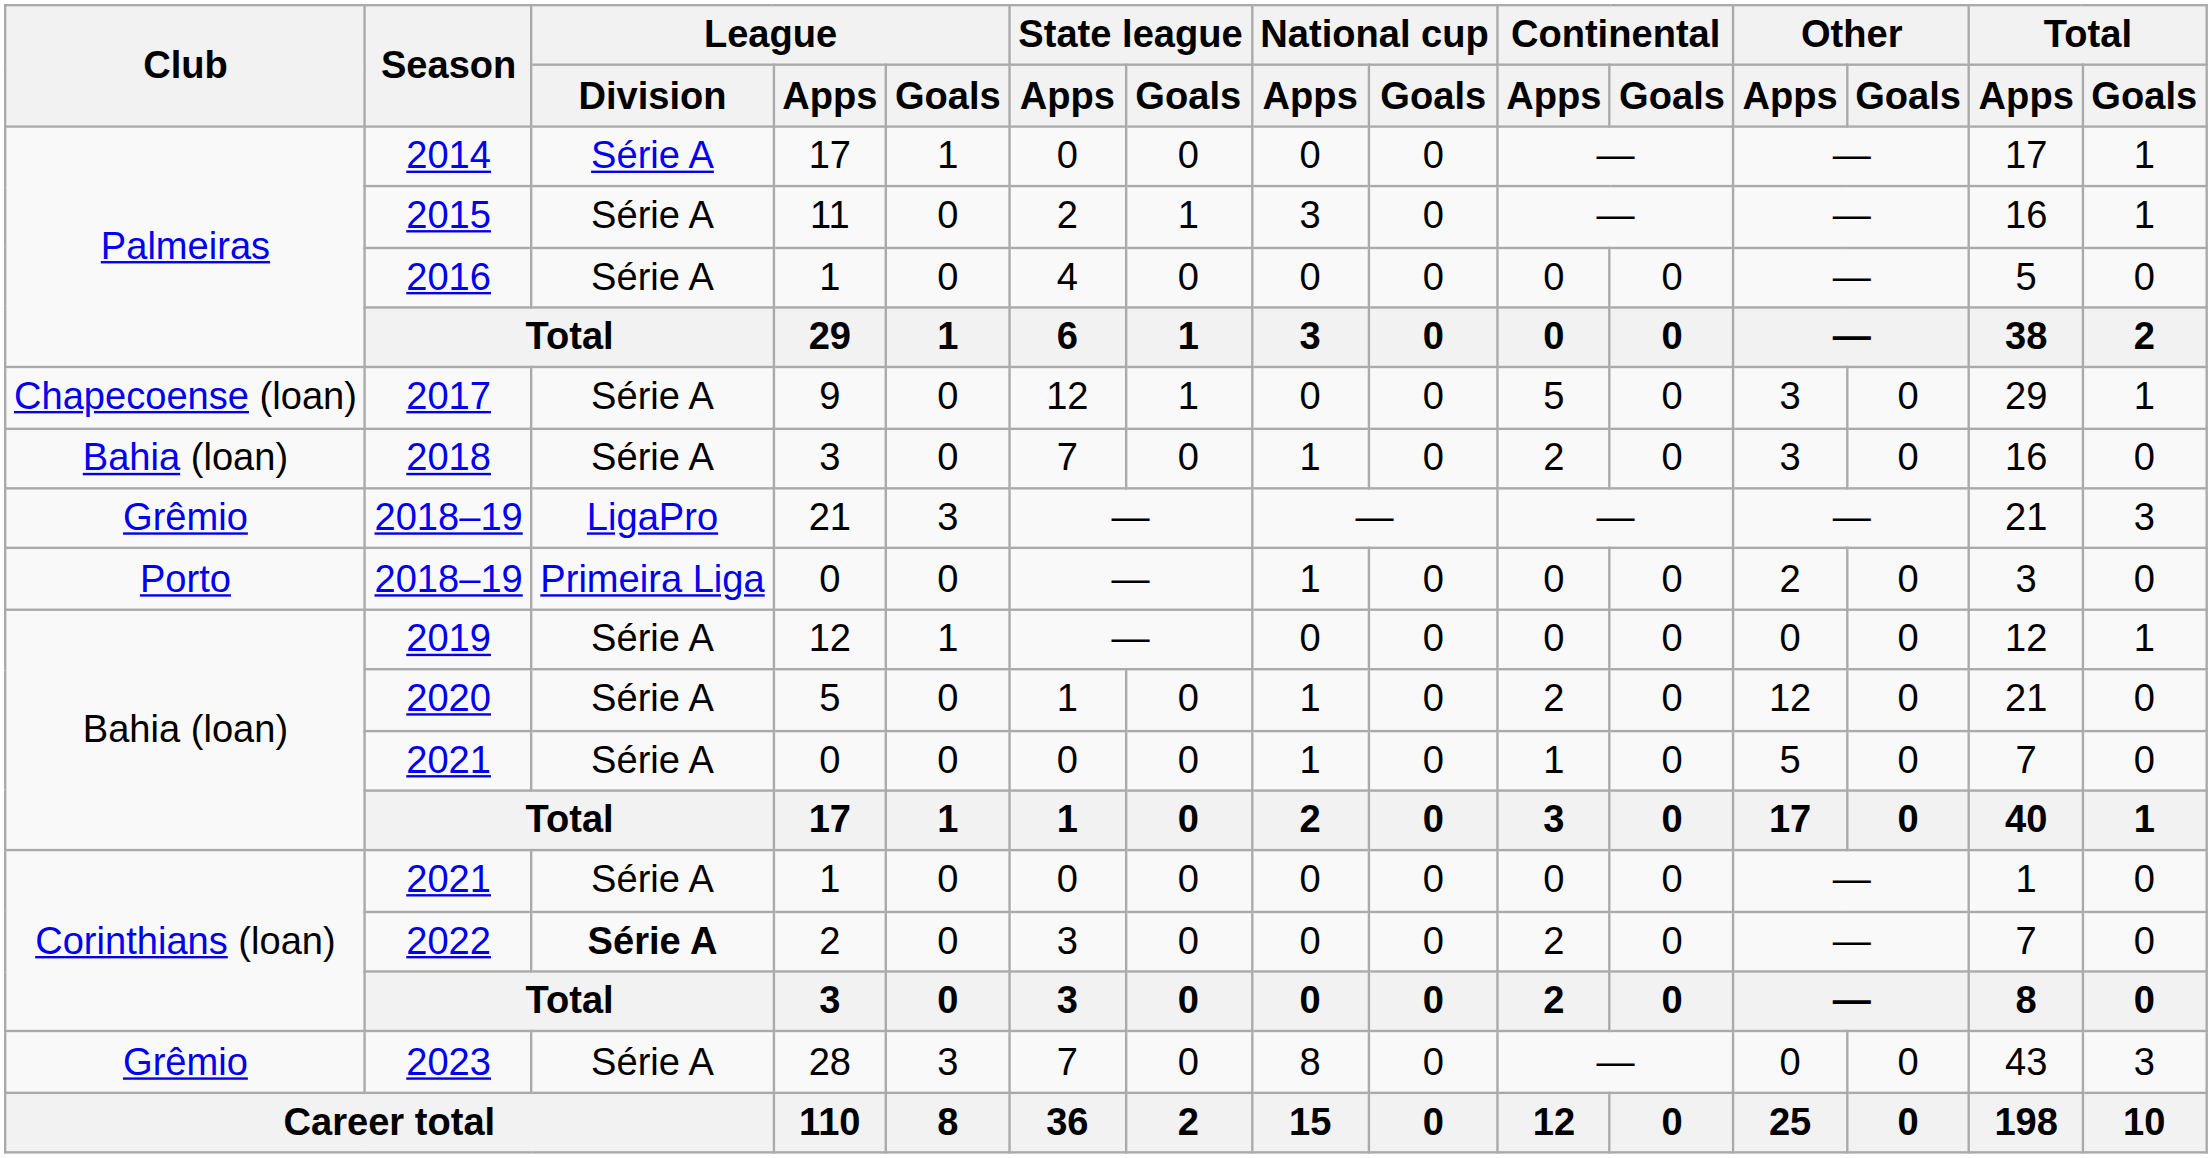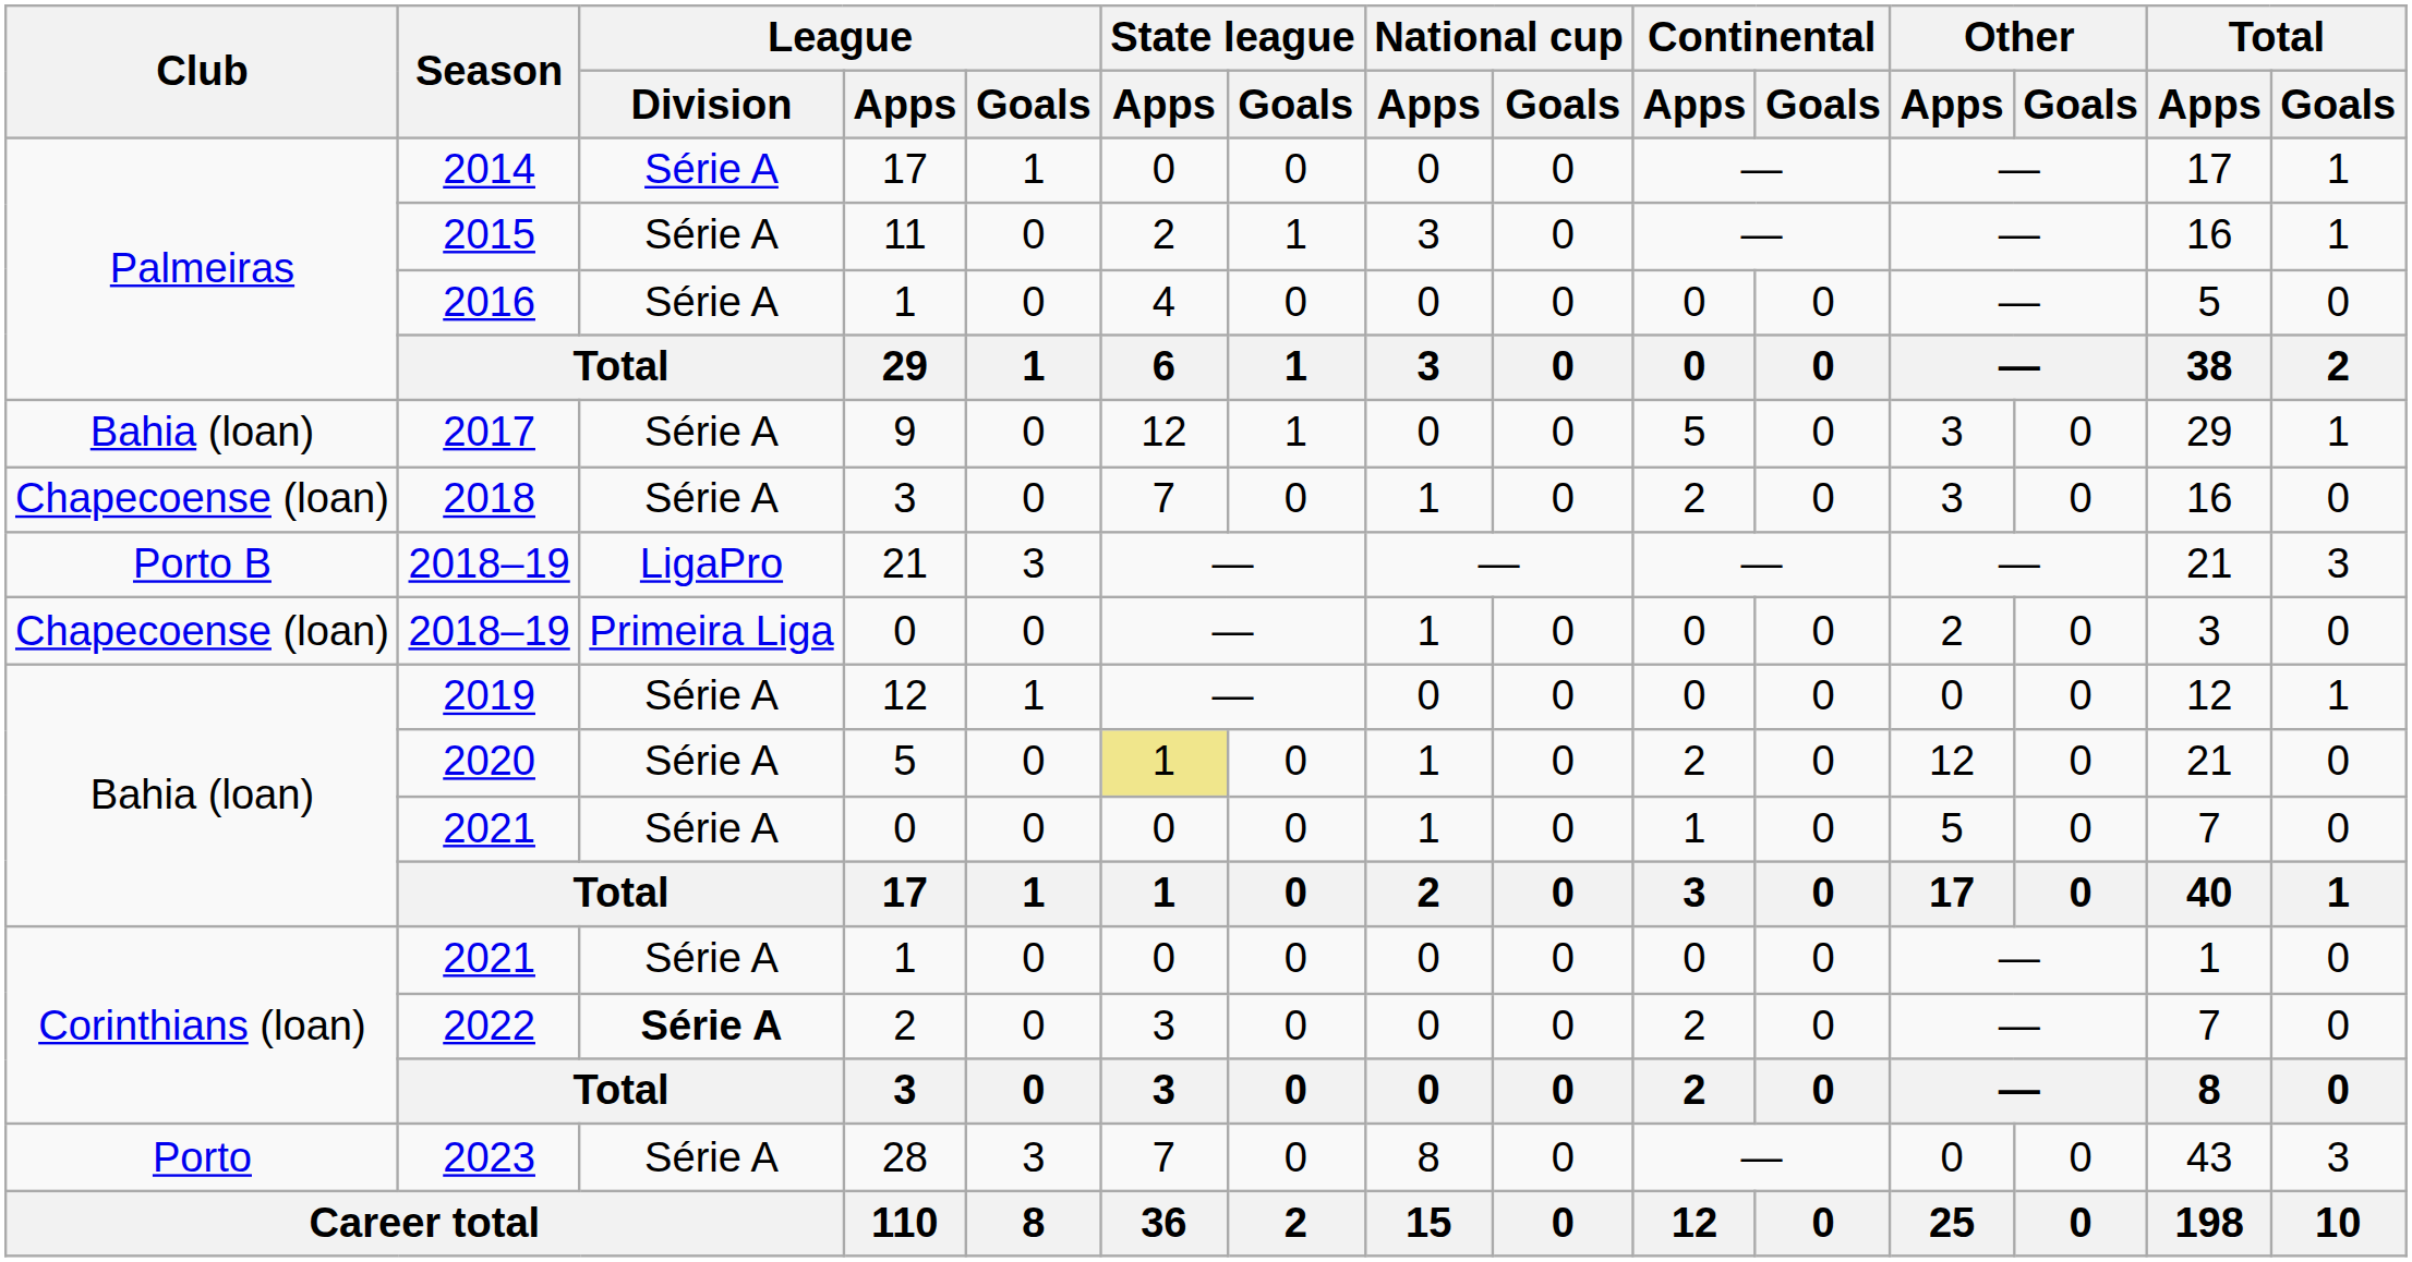2017 | Club: Chapecoense (loan) -> Bahia (loan)
2018 | Club: Bahia (loan) -> Chapecoense (loan)
2018–19 / 21 | Club: Grêmio -> Porto B
2018–19 / 0 | Club: Porto -> Chapecoense (loan)
2020 | State league / Apps: no background -> khaki background
2023 | Club: Grêmio -> Porto
